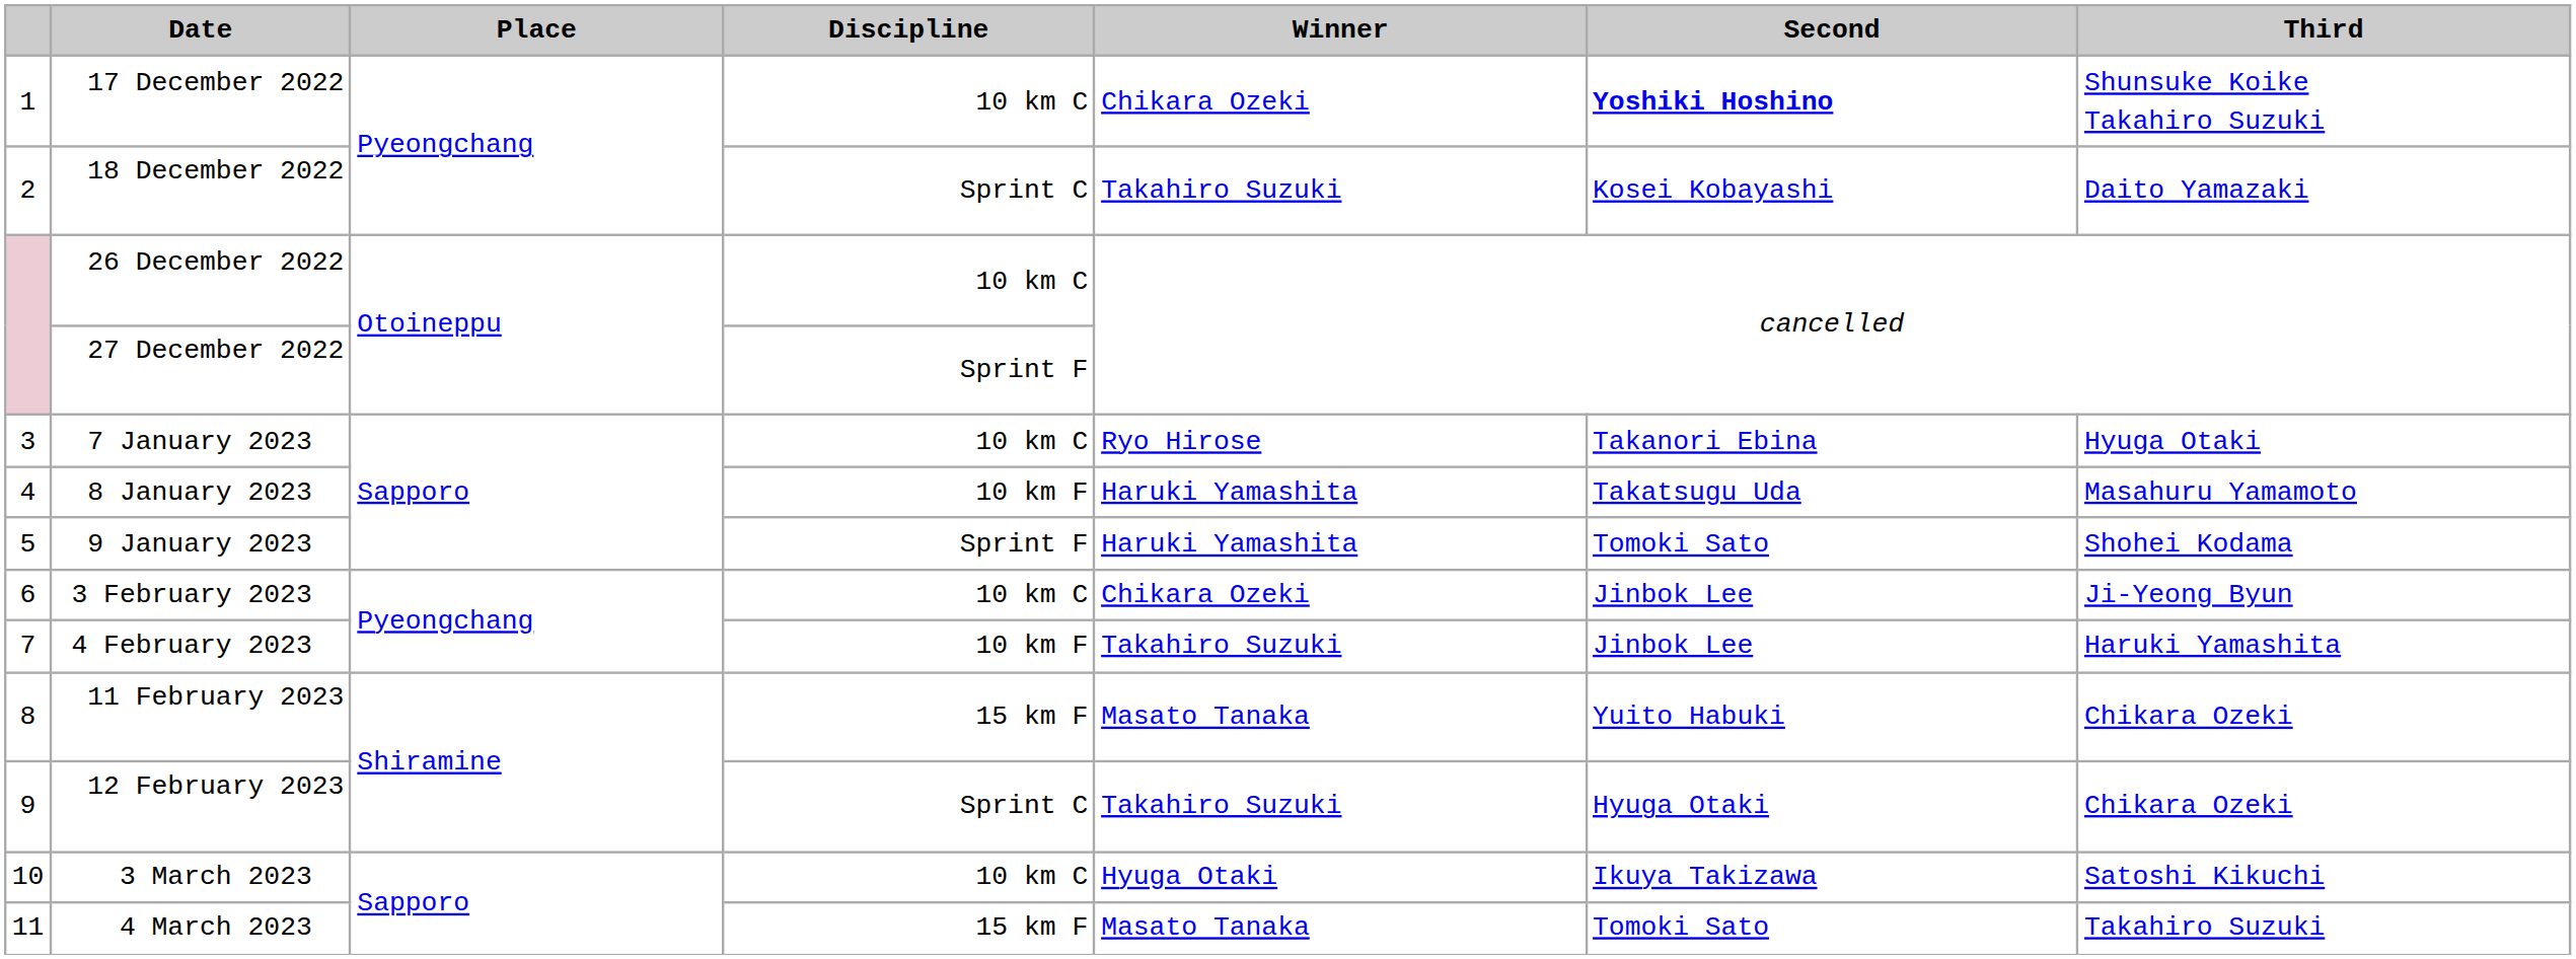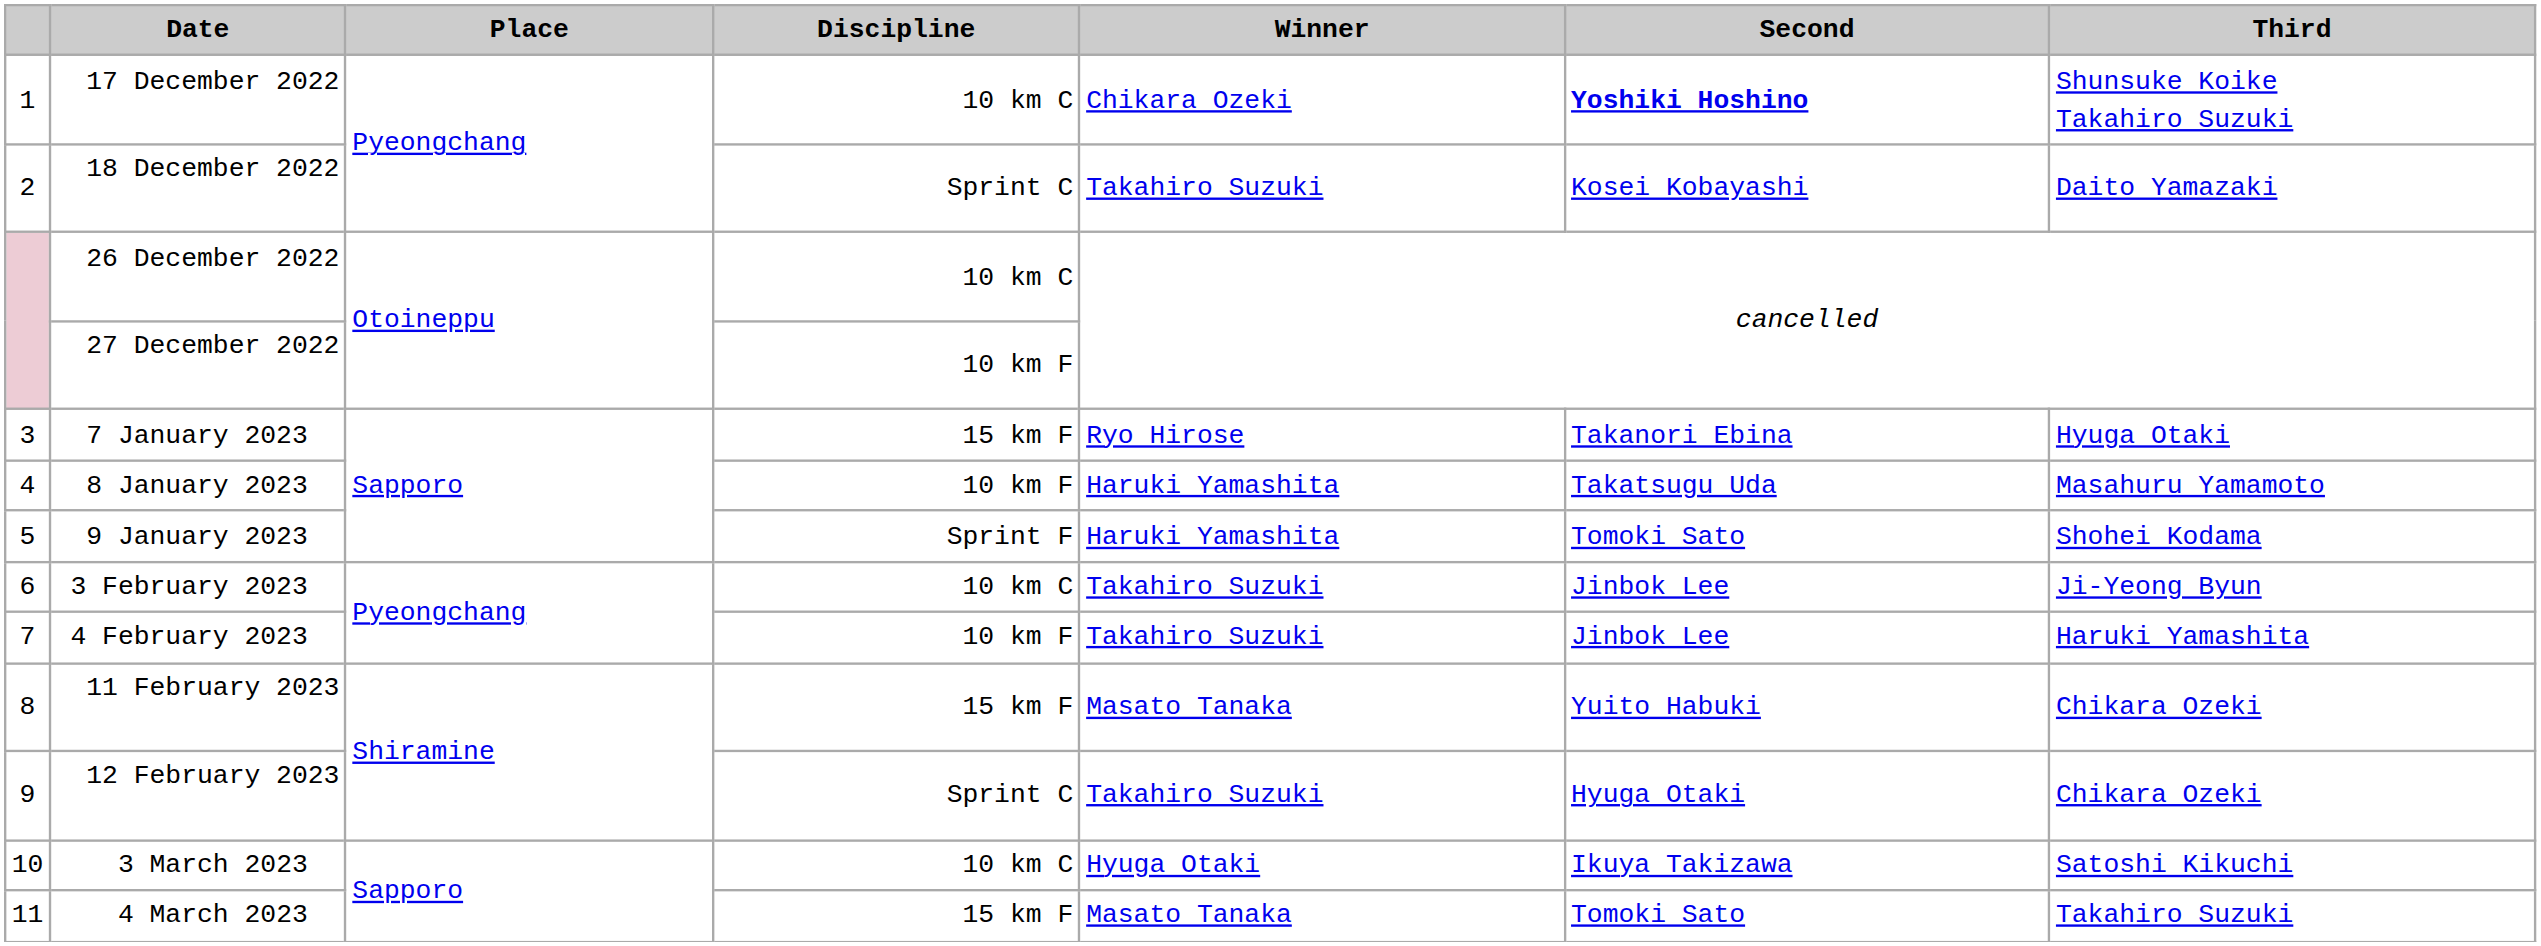27 December 2022 | Discipline: Sprint F -> 10 km F
7 January 2023 | Discipline: 10 km C -> 15 km F
3 February 2023 | Winner: Chikara Ozeki -> Takahiro Suzuki
